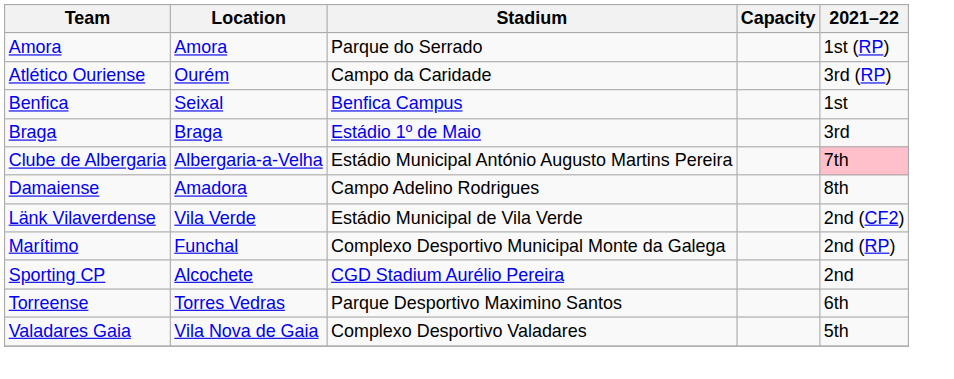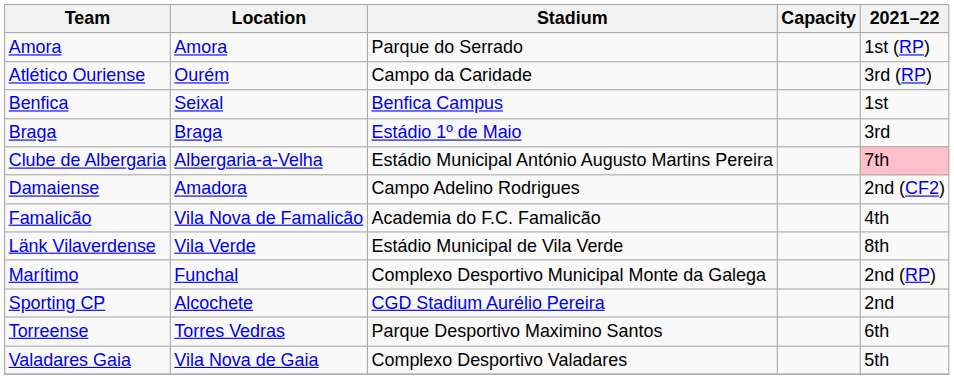Damaiense | 2021–22: 8th -> 2nd (CF2)
+ row: Famalicão | Vila Nova de Famalicão | Academia do F.C. Famalicão | 4th
Länk Vilaverdense | 2021–22: 2nd (CF2) -> 8th
